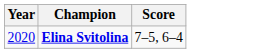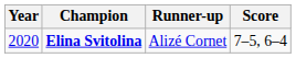+ column: Runner-up | Alizé Cornet
